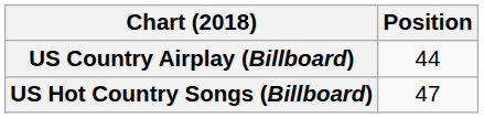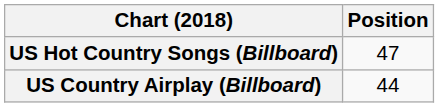rows swapped: US Country Airplay (Billboard) <-> US Hot Country Songs (Billboard)
